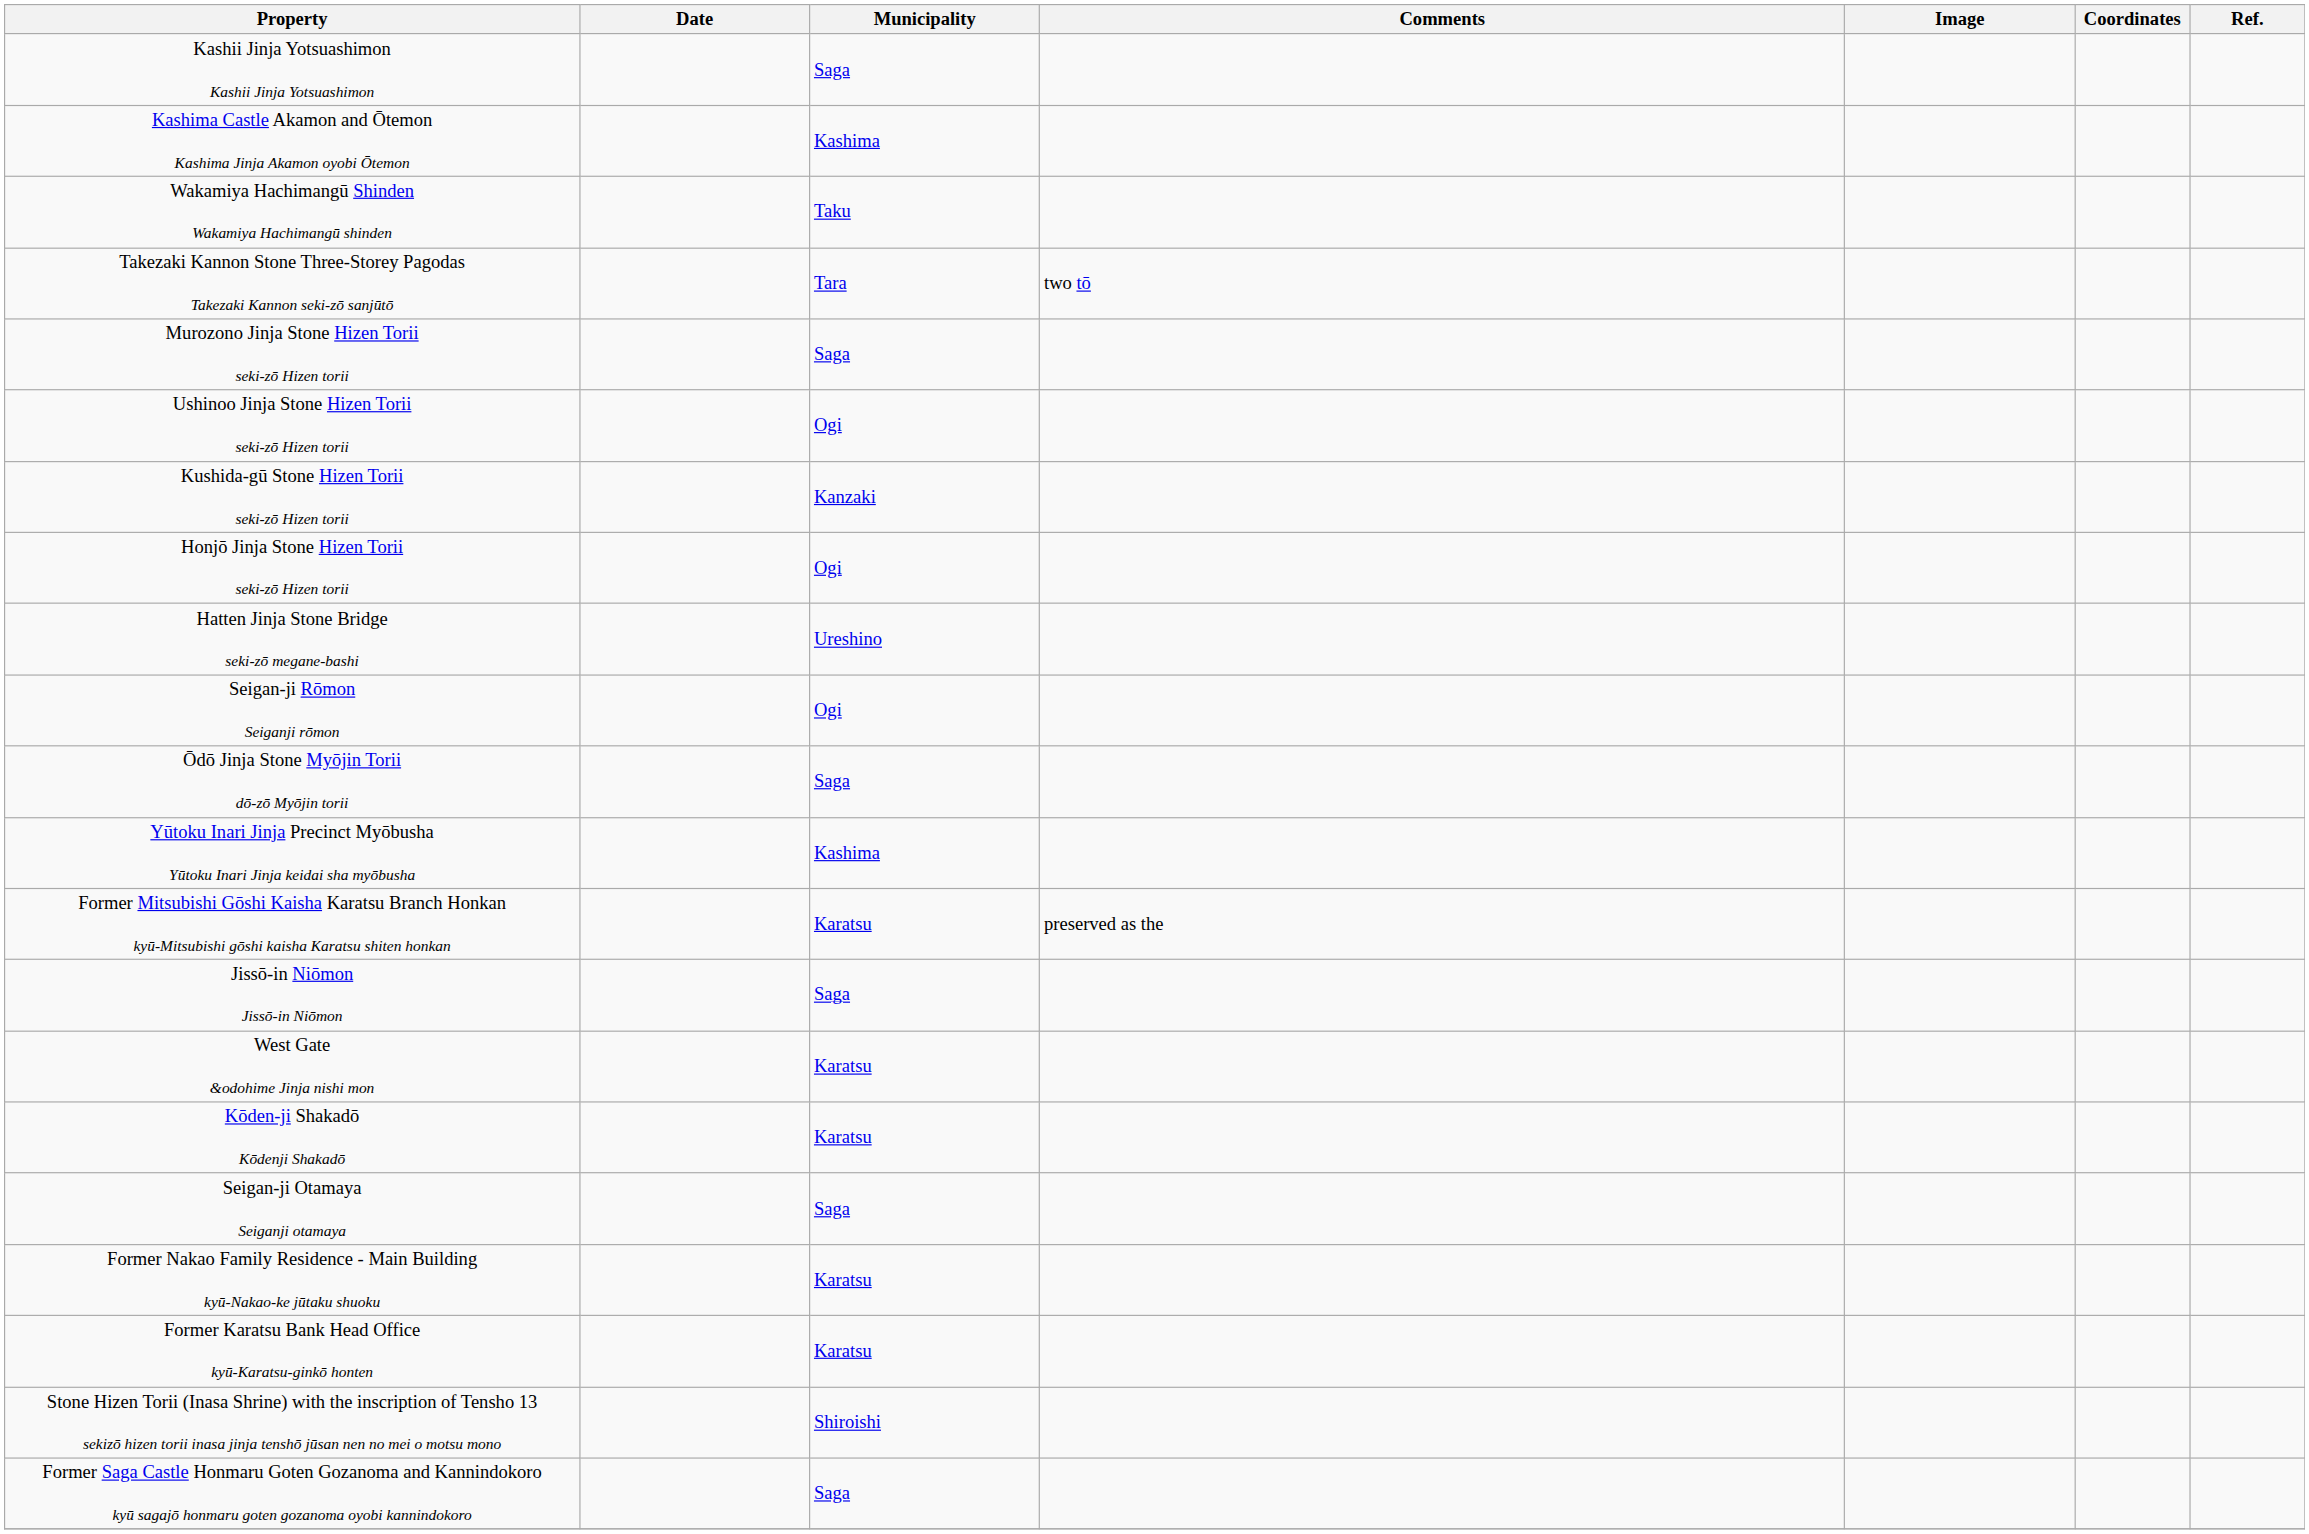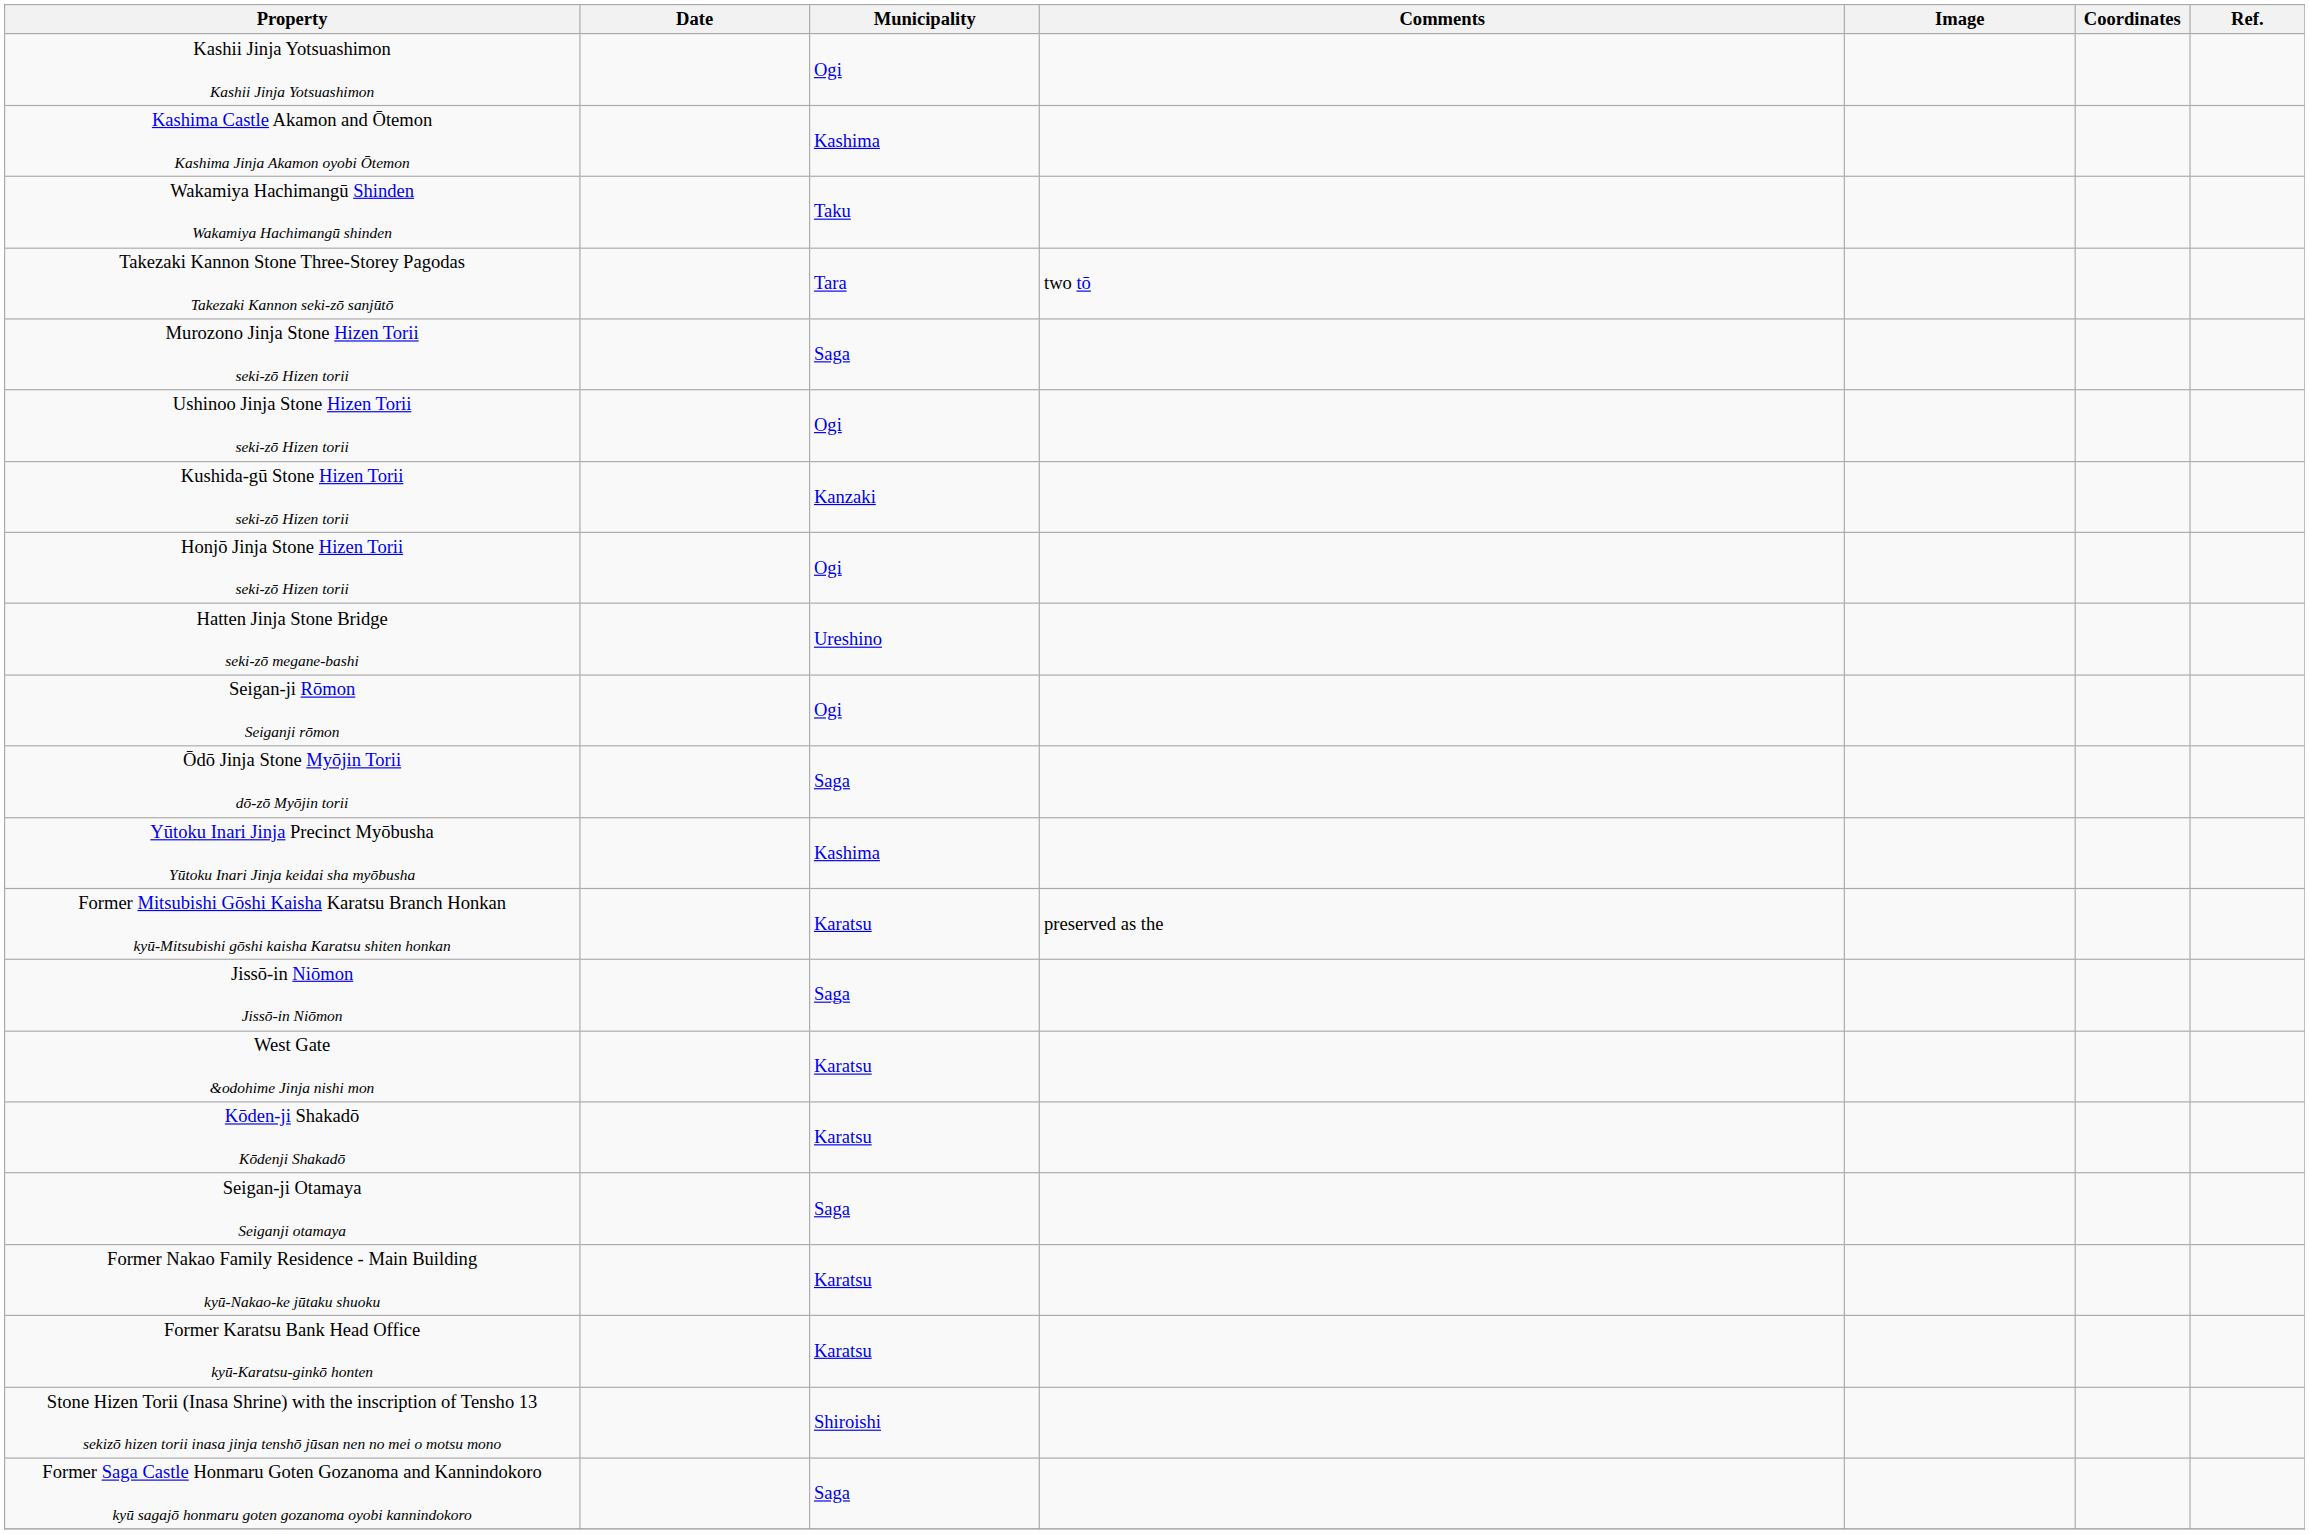Kashii Jinja Yotsuashimon Kashii Jinja Yotsuashimon | Municipality: Saga -> Ogi
